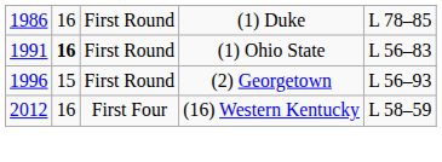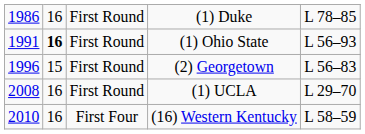(1) Ohio State | column 5: L 56–83 -> L 56–93
(2) Georgetown | column 5: L 56–93 -> L 56–83
+ row: 2008 | 16 | First Round | (1) UCLA | L 29–70
(16) Western Kentucky | column 1: 2012 -> 2010
